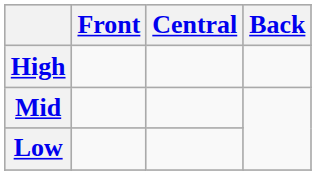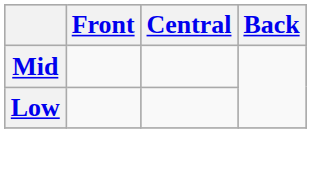- row: High
